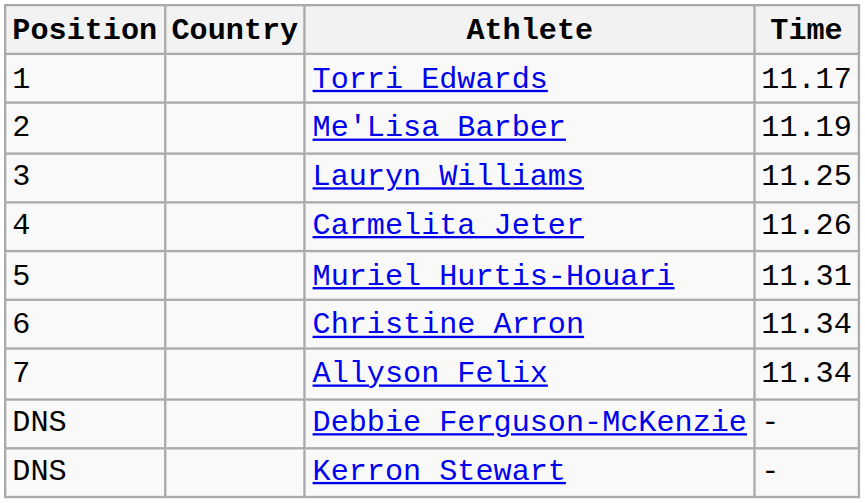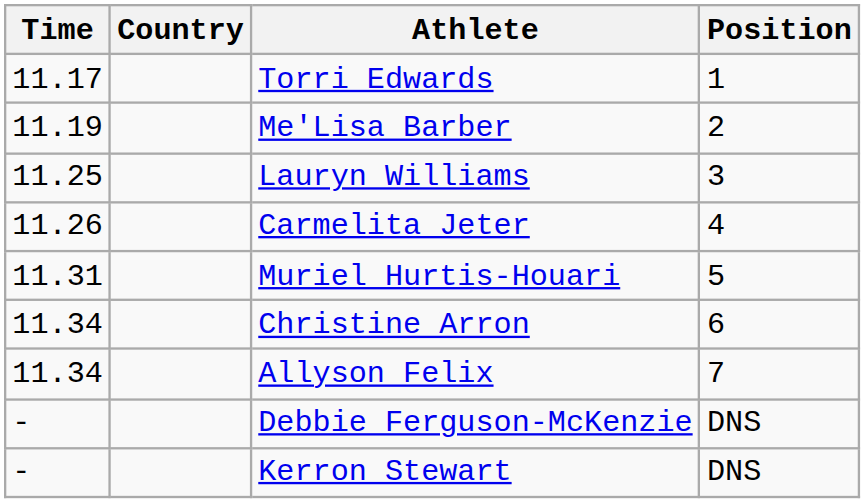columns swapped: Position <-> Time
